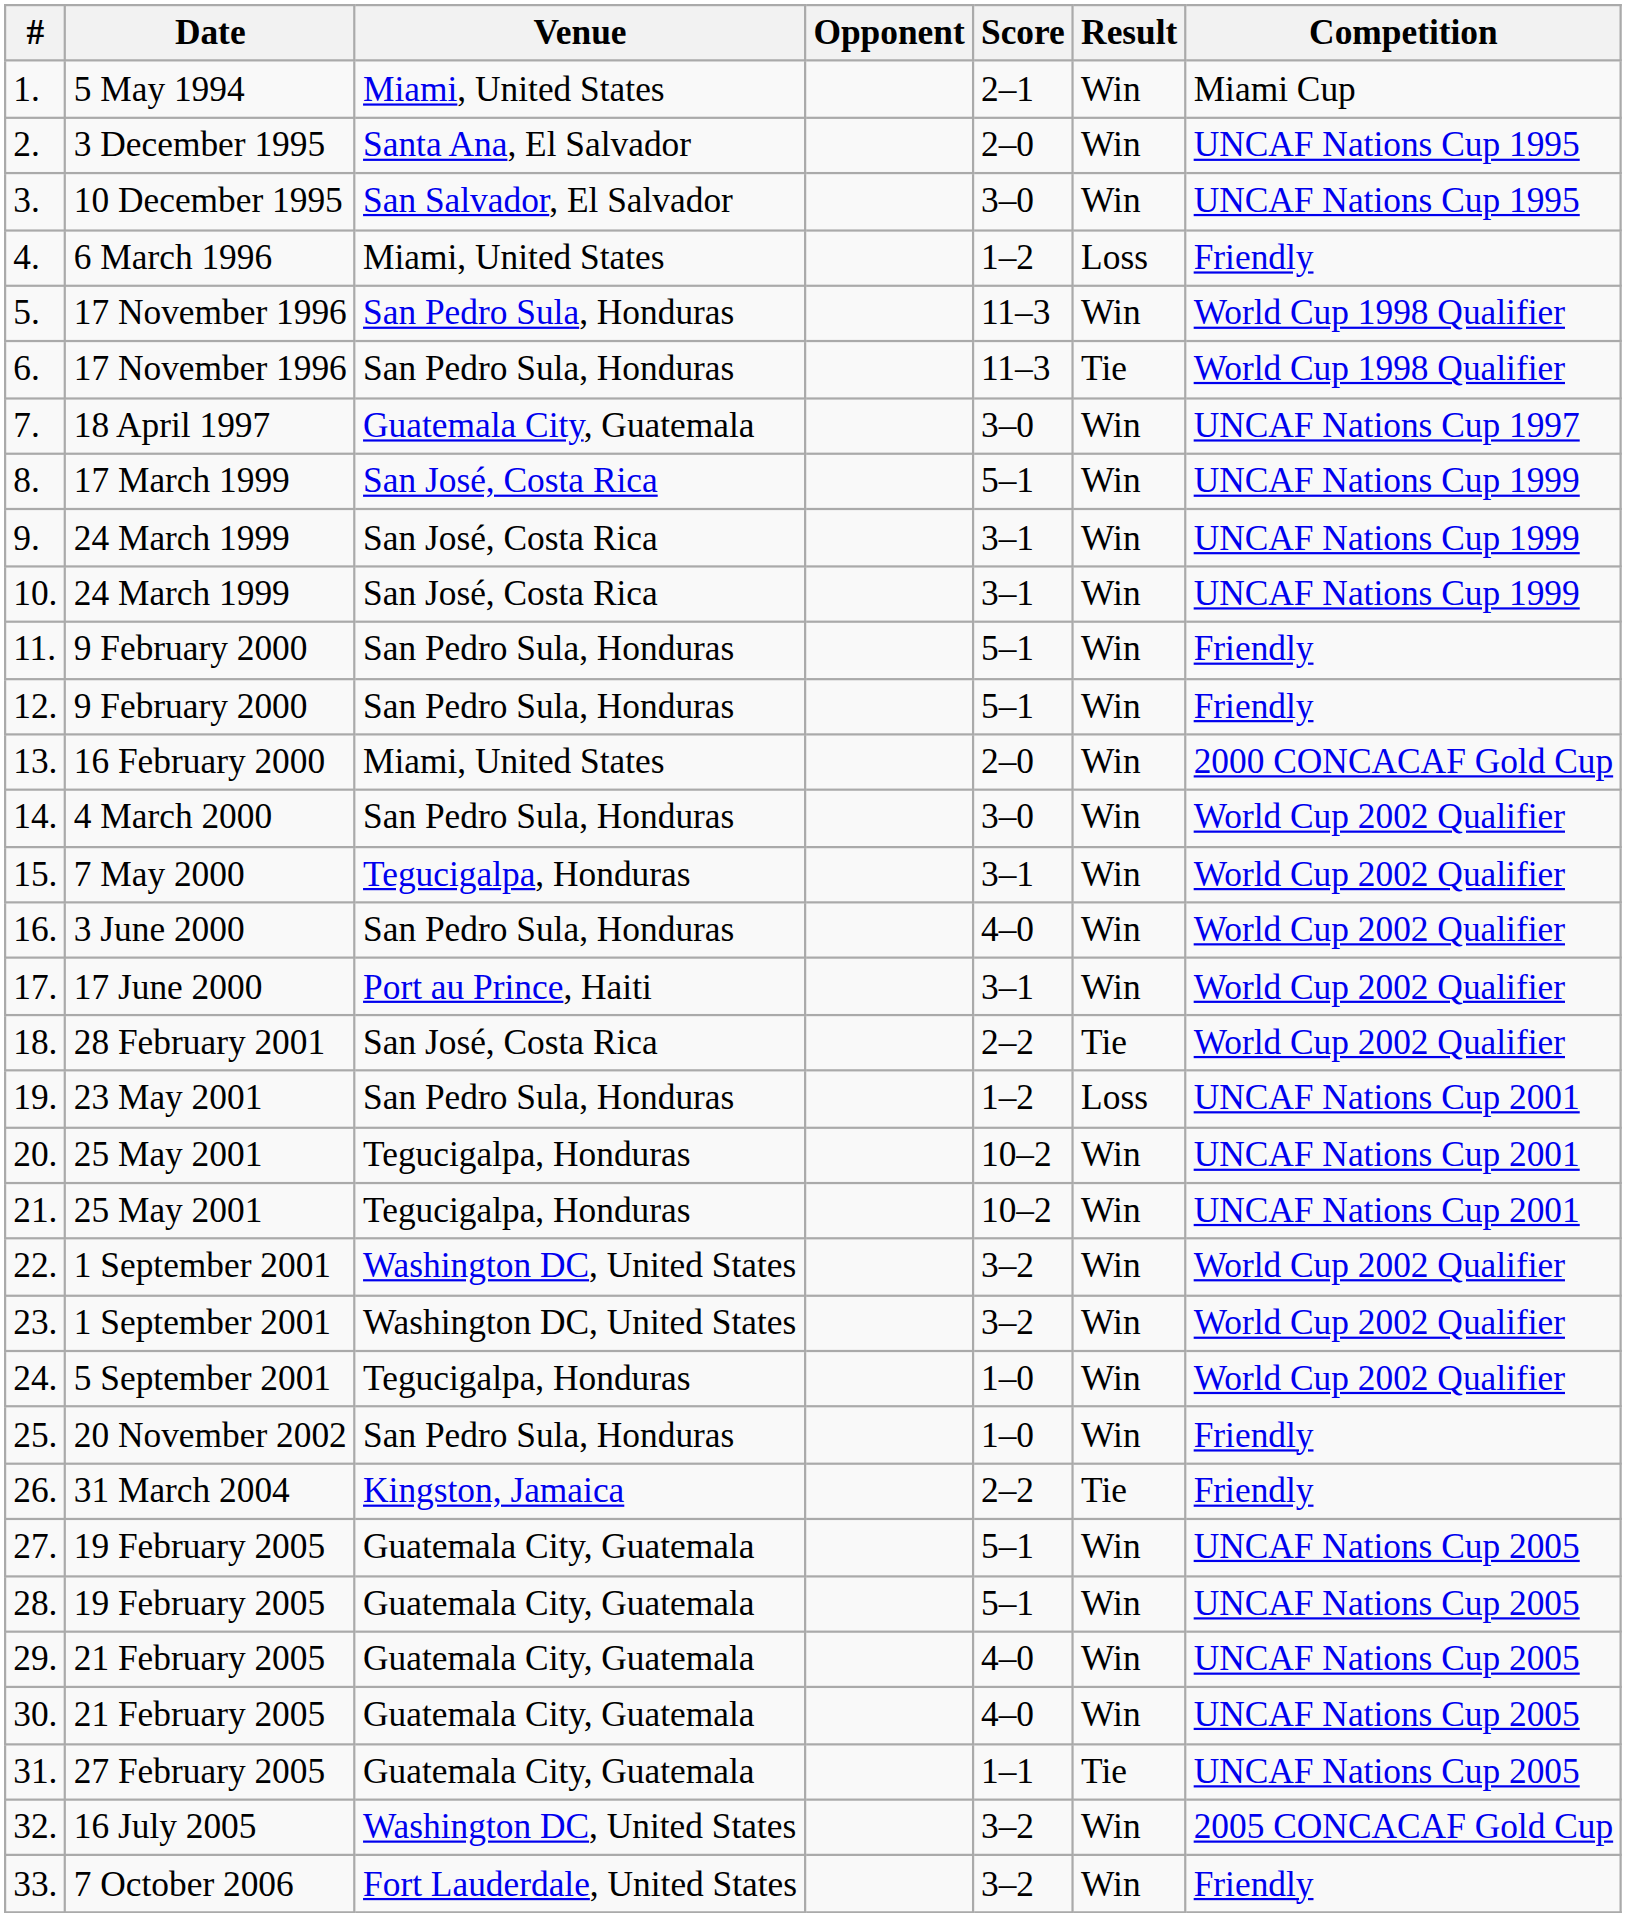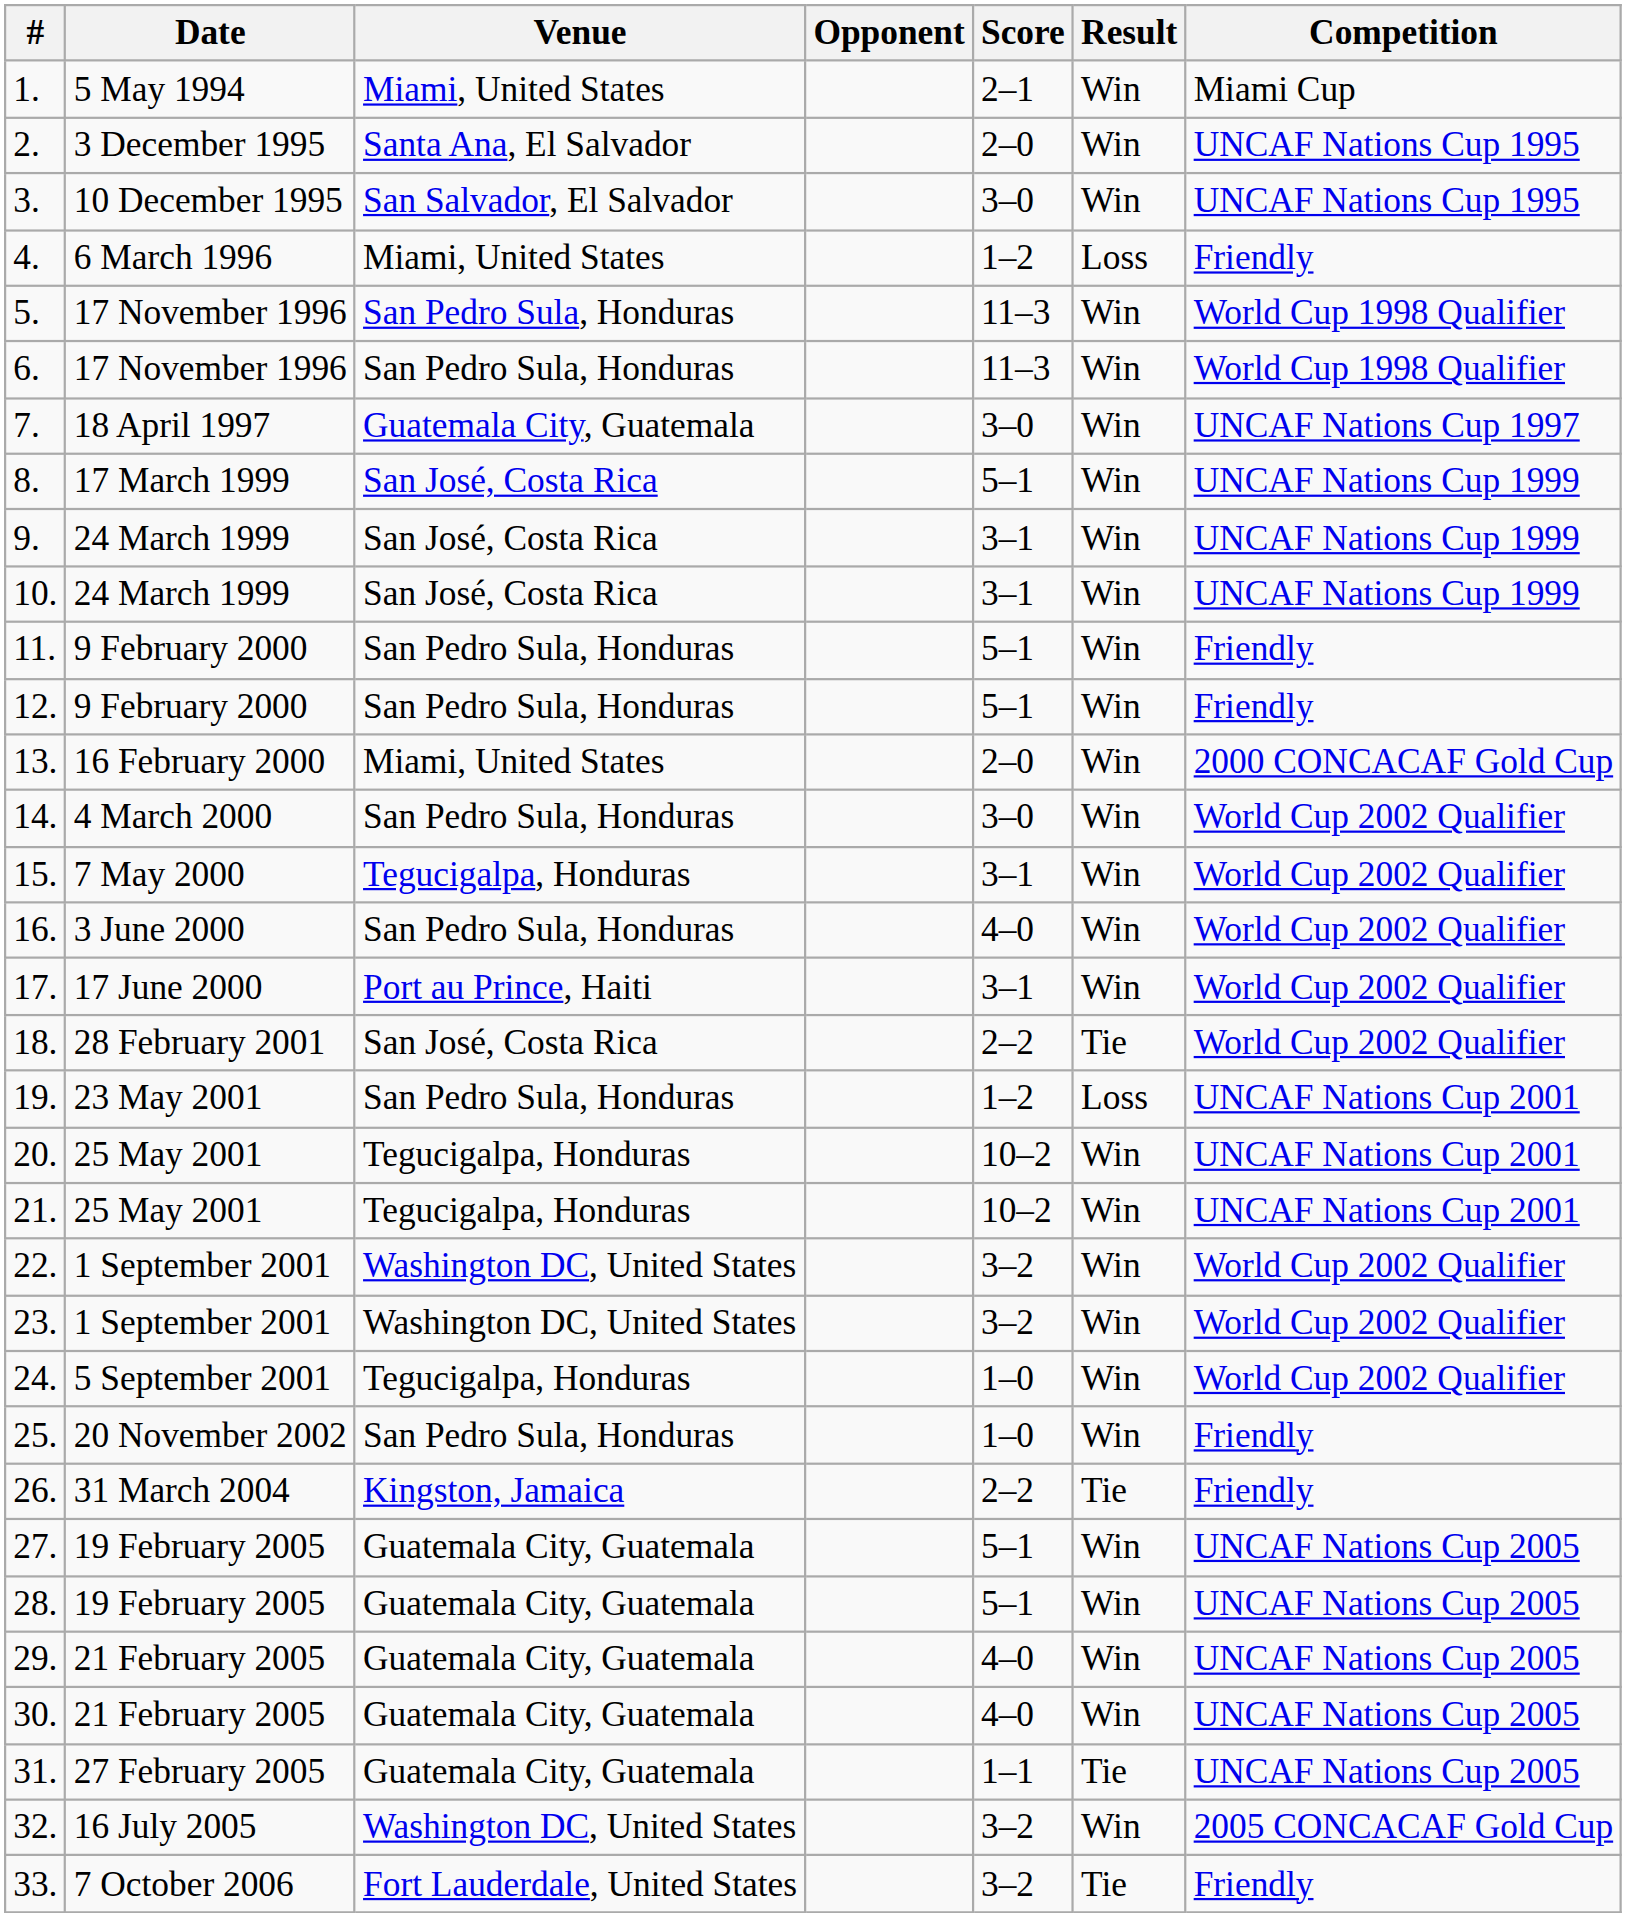6. | Result: Tie -> Win
33. | Result: Win -> Tie
